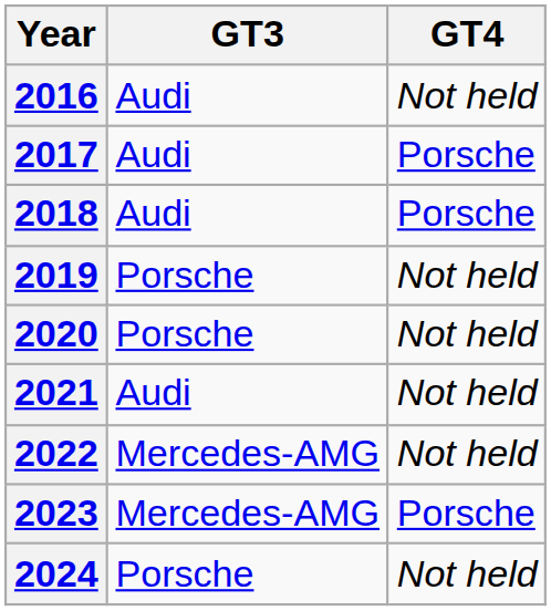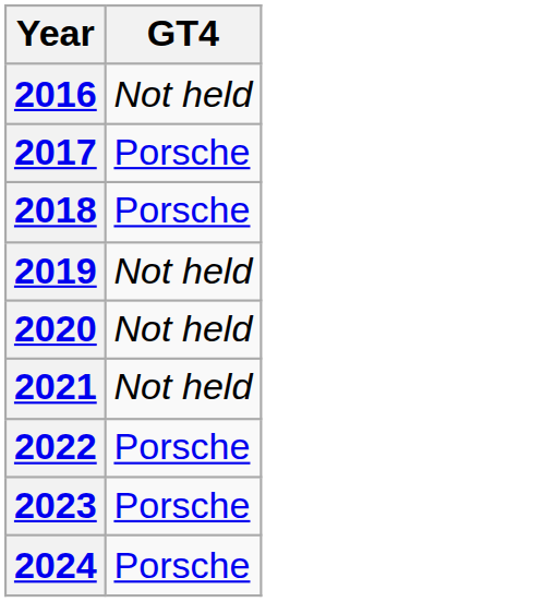- column: GT3 | Audi | Audi | Audi | Porsche | Porsche | Audi | Mercedes-AMG | Mercedes-AMG | Porsche
2022 | GT4: Not held -> Porsche
2024 | GT4: Not held -> Porsche
